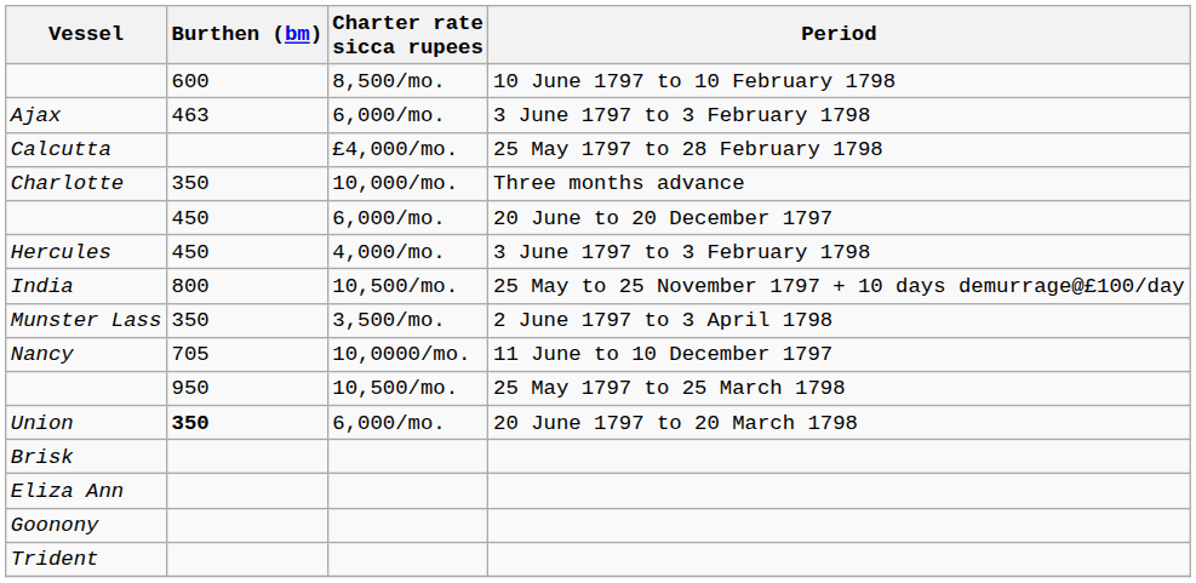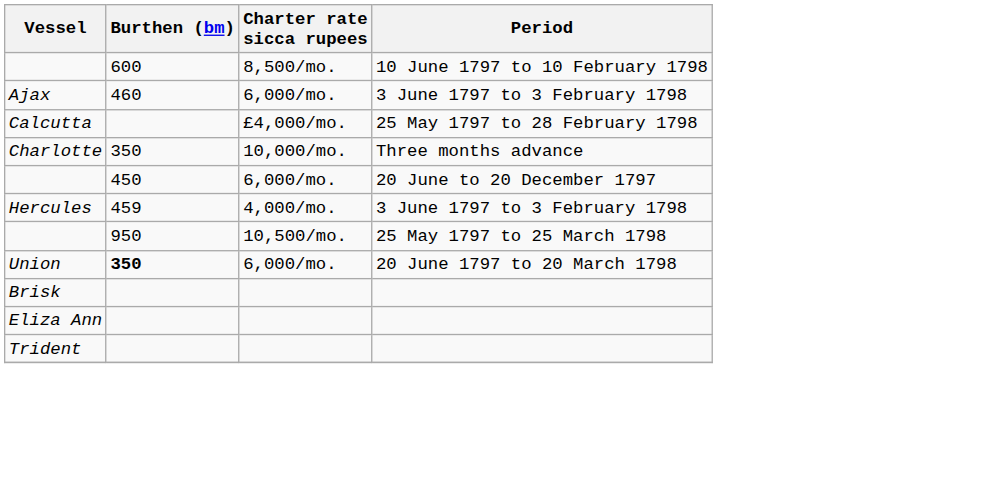Ajax | Burthen (bm): 463 -> 460
Hercules | Burthen (bm): 450 -> 459
- row: India | 800 | 10,500/mo. | 25 May to 25 November 1797 + 10 days demurrage@£100/day
- row: Munster Lass | 350 | 3,500/mo. | 2 June 1797 to 3 April 1798
- row: Nancy | 705 | 10,0000/mo. | 11 June to 10 December 1797
- row: Goonony
